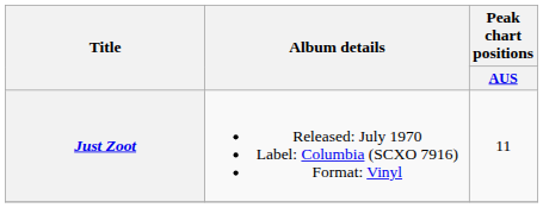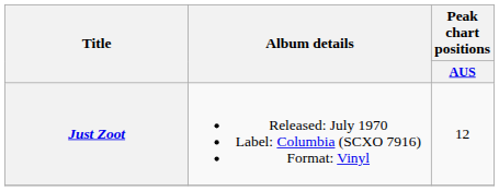Just Zoot | Peak chart positions / AUS: 11 -> 12
